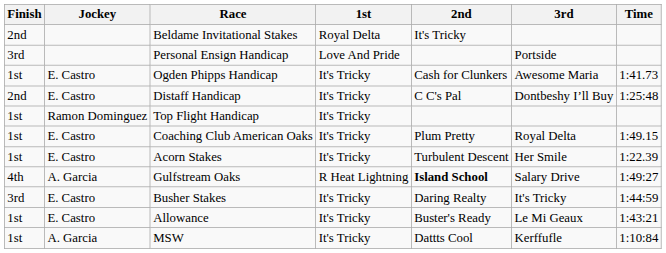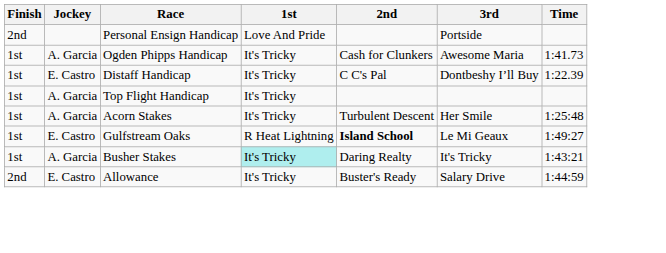- row: 2nd | Beldame Invitational Stakes | Royal Delta | It's Tricky
Personal Ensign Handicap | Finish: 3rd -> 2nd
Ogden Phipps Handicap | Jockey: E. Castro -> A. Garcia
Distaff Handicap | Finish: 2nd -> 1st
Distaff Handicap | Time: 1:25:48 -> 1:22.39
Top Flight Handicap | Jockey: Ramon Dominguez -> A. Garcia
- row: 1st | E. Castro | Coaching Club American Oaks | It's Tricky | Plum Pretty | Royal Delta | 1:49.15
Acorn Stakes | Jockey: E. Castro -> A. Garcia
Acorn Stakes | Time: 1:22.39 -> 1:25:48
Gulfstream Oaks | Finish: 4th -> 1st
Gulfstream Oaks | Jockey: A. Garcia -> E. Castro
Gulfstream Oaks | 3rd: Salary Drive -> Le Mi Geaux
Busher Stakes | Finish: 3rd -> 1st
Busher Stakes | Jockey: E. Castro -> A. Garcia
Busher Stakes | 1st: no background -> paleturquoise background
Busher Stakes | Time: 1:44:59 -> 1:43:21
Allowance | Finish: 1st -> 2nd
Allowance | 3rd: Le Mi Geaux -> Salary Drive
Allowance | Time: 1:43:21 -> 1:44:59
- row: 1st | A. Garcia | MSW | It's Tricky | Dattts Cool | Kerffufle | 1:10:84
